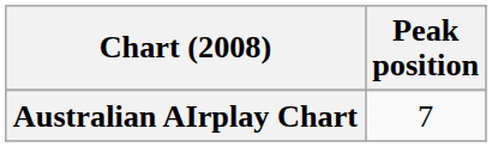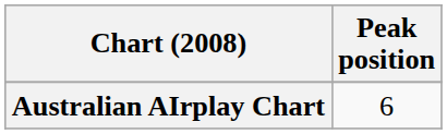Australian AIrplay Chart | Peak position: 7 -> 6
